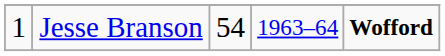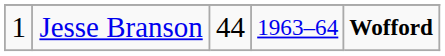Jesse Branson | column 3: 54 -> 44
